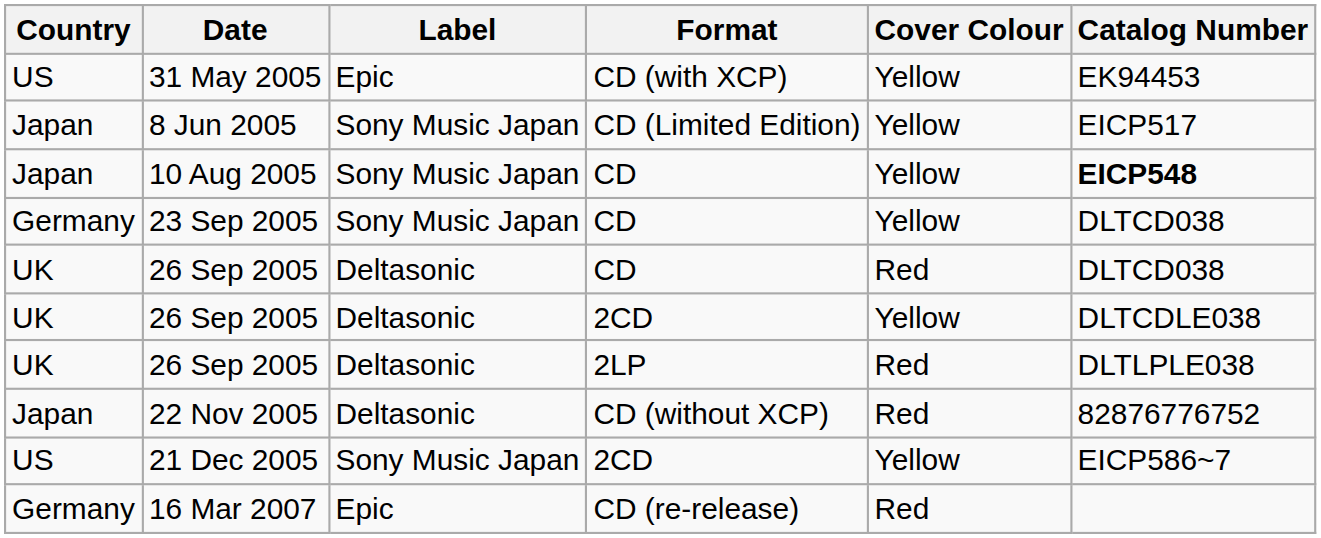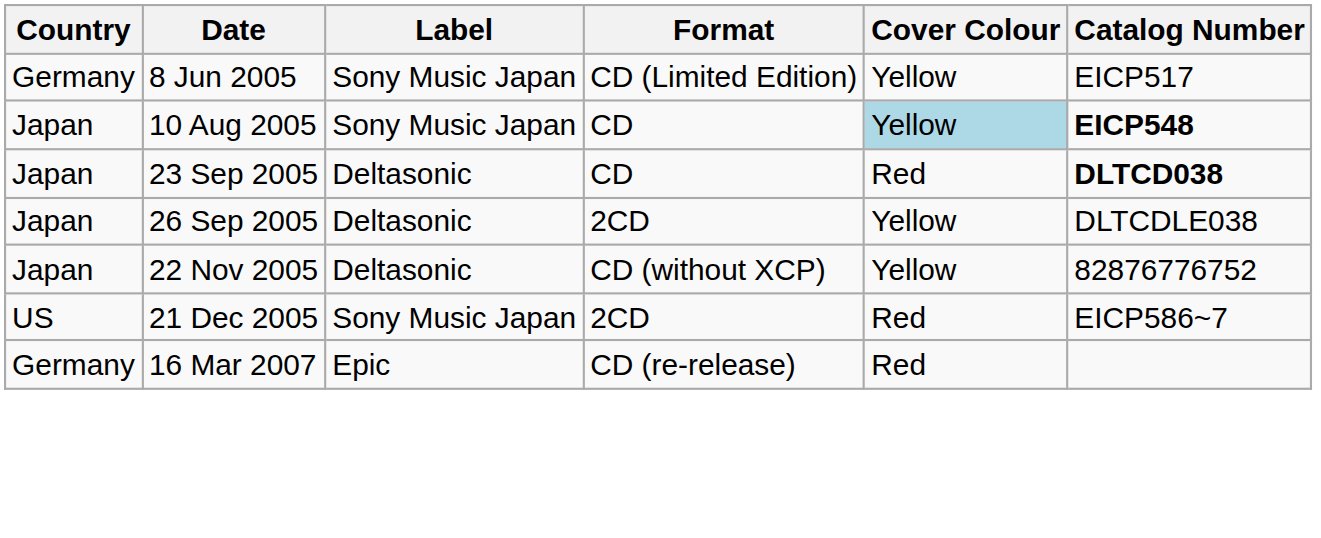- row: US | 31 May 2005 | Epic | CD (with XCP) | Yellow | EK94453
8 Jun 2005 | Country: Japan -> Germany
10 Aug 2005 | Cover Colour: no background -> lightblue background
23 Sep 2005 | Country: Germany -> Japan
23 Sep 2005 | Label: Sony Music Japan -> Deltasonic
23 Sep 2005 | Cover Colour: Yellow -> Red
23 Sep 2005 | Catalog Number: normal -> bold
- row: UK | 26 Sep 2005 | Deltasonic | CD | Red | DLTCD038
26 Sep 2005 / 2CD | Country: UK -> Japan
- row: UK | 26 Sep 2005 | Deltasonic | 2LP | Red | DLTLPLE038
22 Nov 2005 | Cover Colour: Red -> Yellow
21 Dec 2005 | Cover Colour: Yellow -> Red
